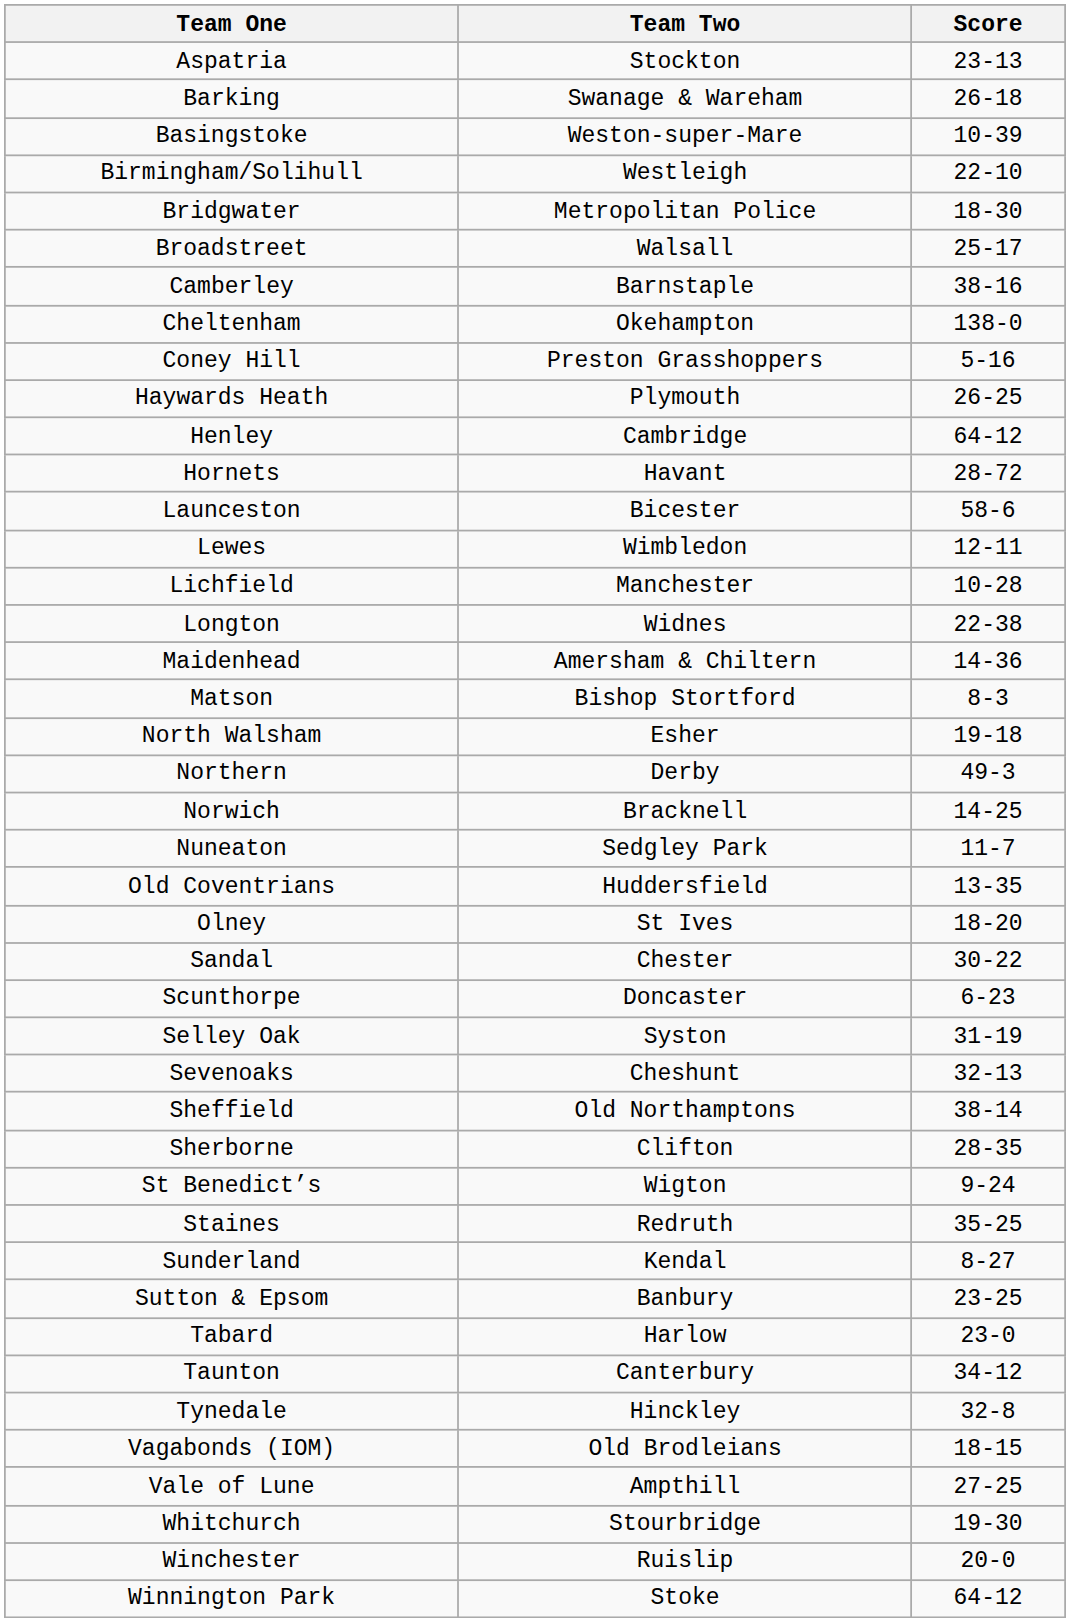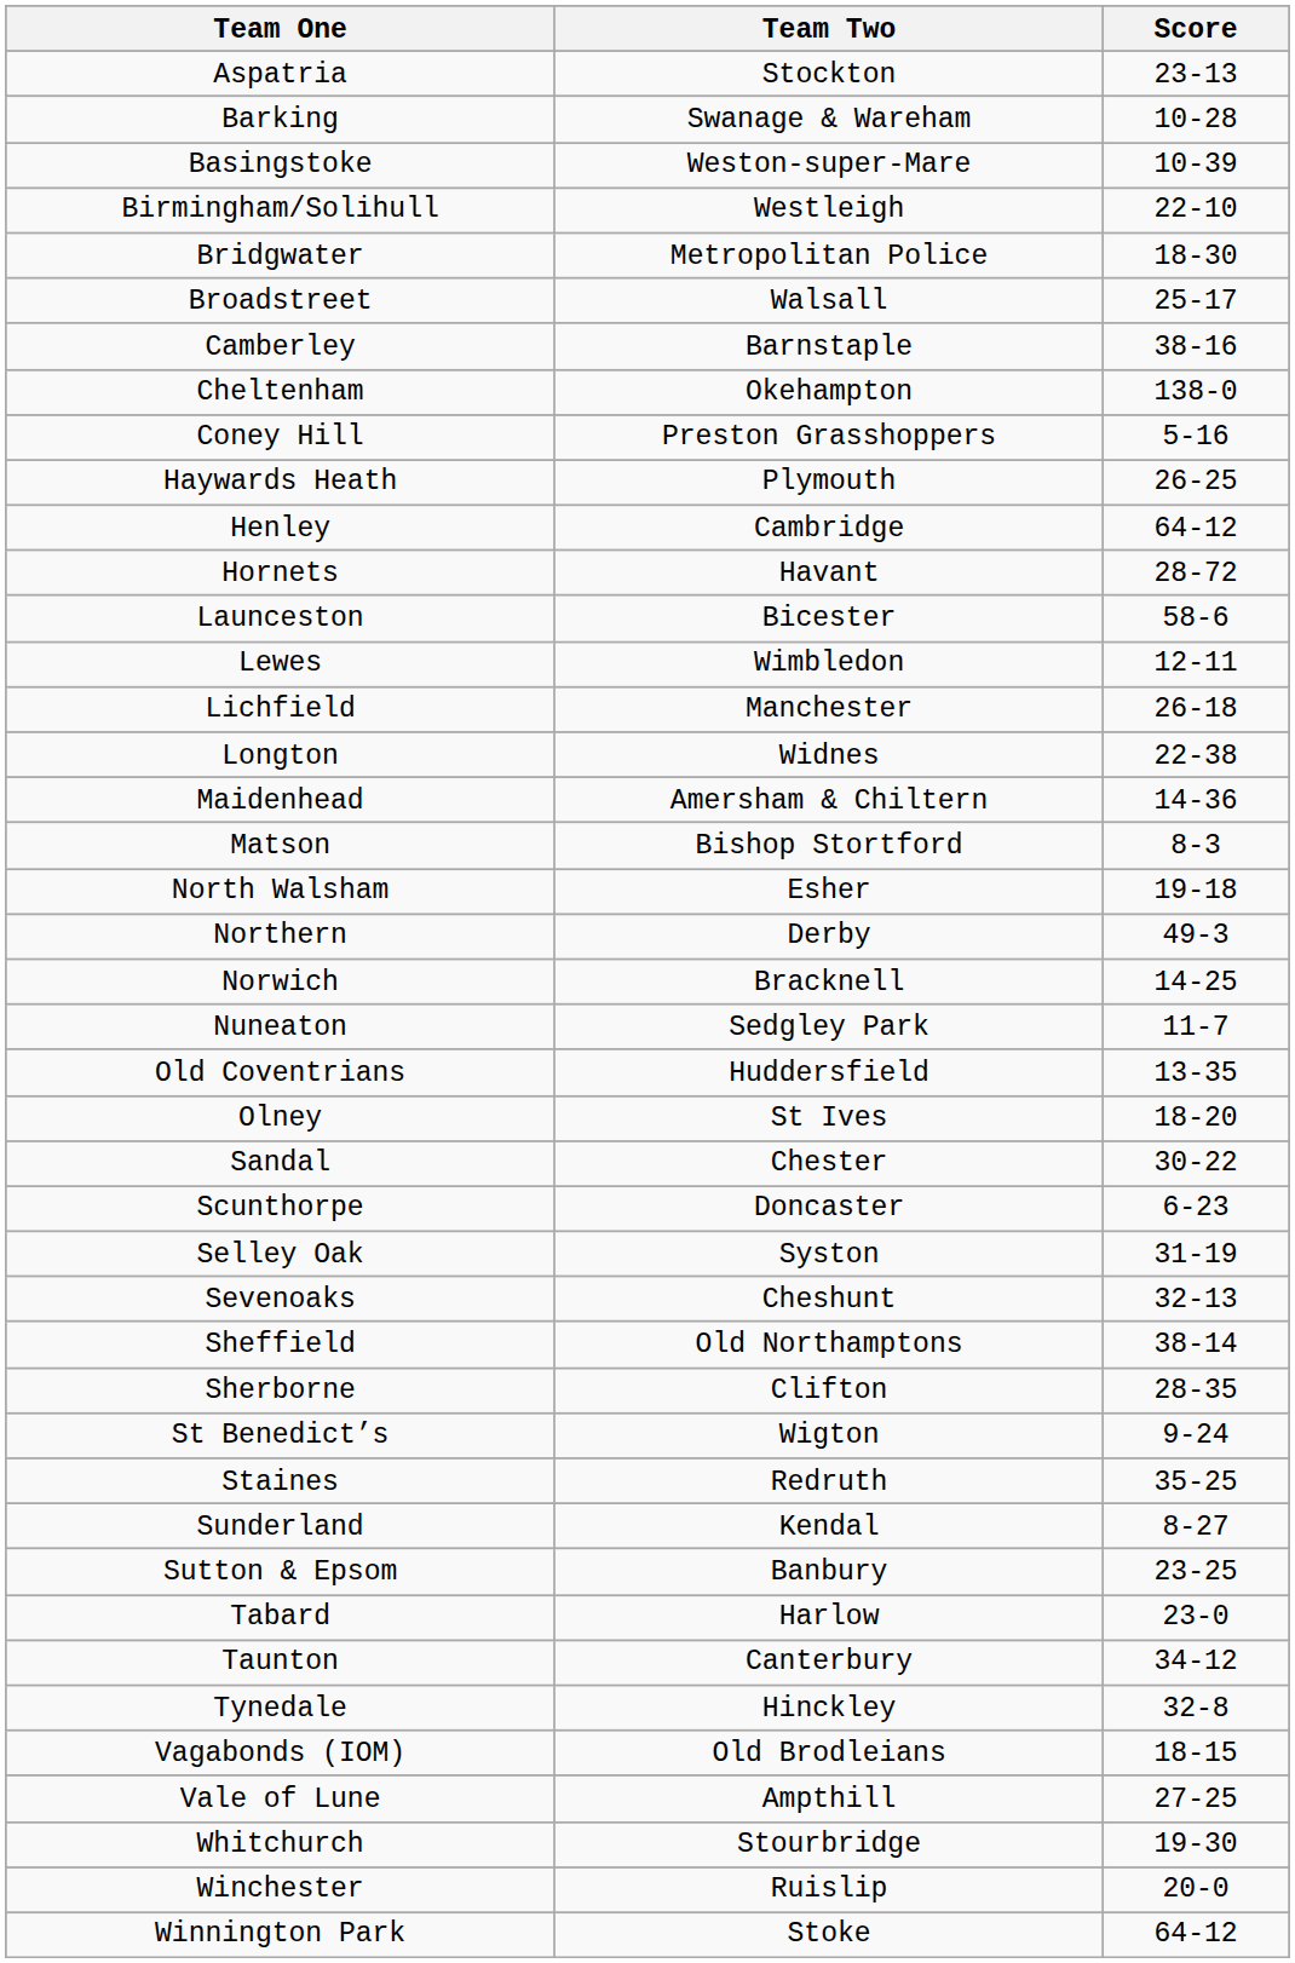Barking | Score: 26-18 -> 10-28
Lichfield | Score: 10-28 -> 26-18
